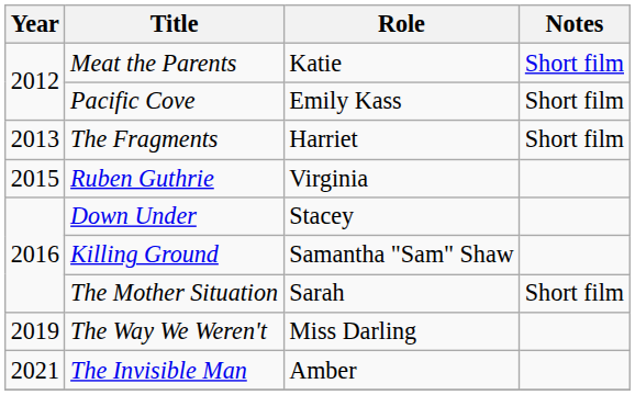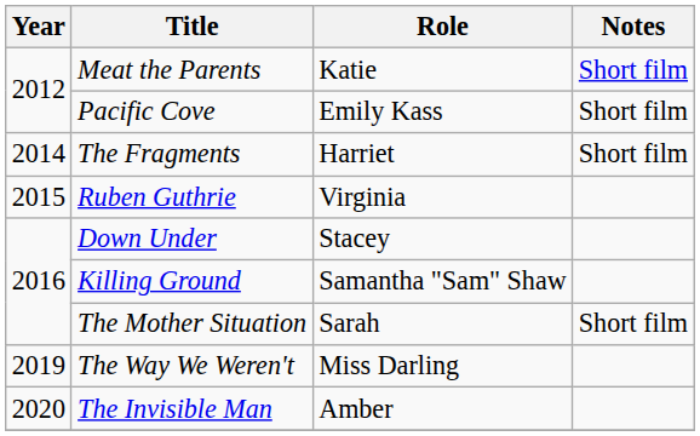The Fragments | Year: 2013 -> 2014
The Invisible Man | Year: 2021 -> 2020
